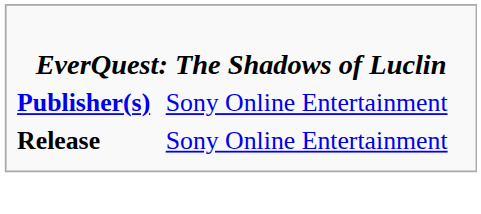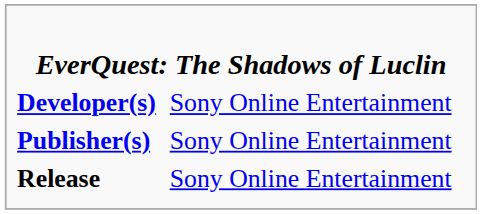+ row: Developer(s) | Sony Online Entertainment
